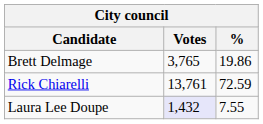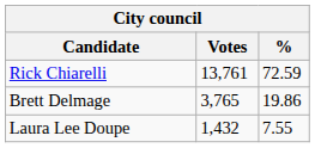rows swapped: Rick Chiarelli <-> Brett Delmage
Laura Lee Doupe | Votes: lavender background -> no background
